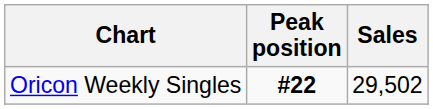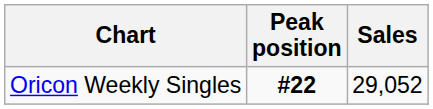Oricon Weekly Singles | Sales: 29,502 -> 29,052
